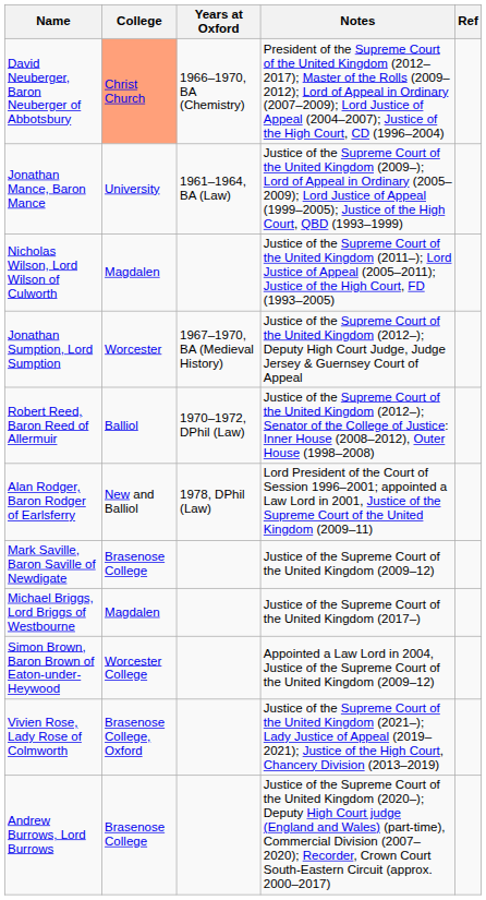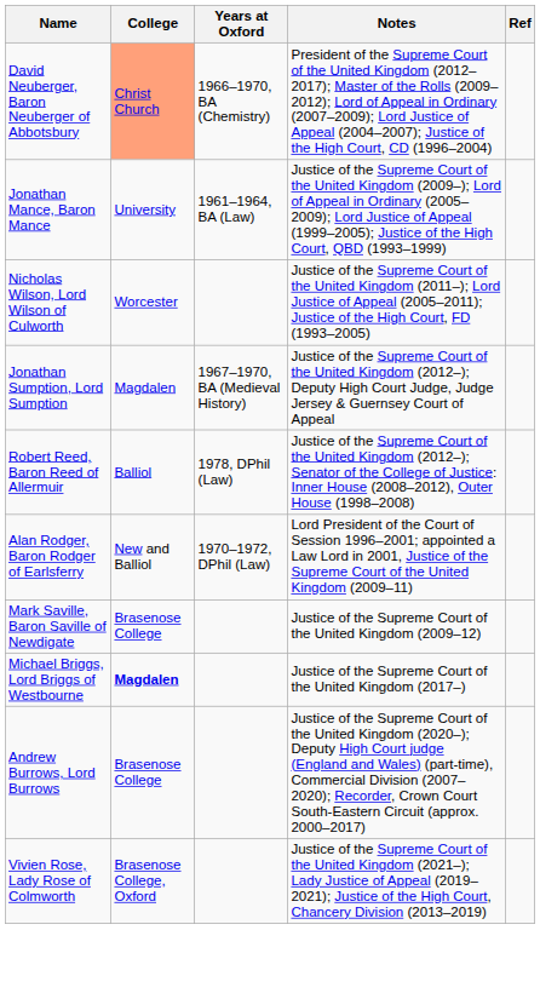Nicholas Wilson, Lord Wilson of Culworth | College: Magdalen -> Worcester
Jonathan Sumption, Lord Sumption | College: Worcester -> Magdalen
Robert Reed, Baron Reed of Allermuir | Years at Oxford: 1970–1972, DPhil (Law) -> 1978, DPhil (Law)
Alan Rodger, Baron Rodger of Earlsferry | Years at Oxford: 1978, DPhil (Law) -> 1970–1972, DPhil (Law)
Michael Briggs, Lord Briggs of Westbourne | College: normal -> bold
- row: Simon Brown, Baron Brown of Eaton-under-Heywood | Worcester College | Appointed a Law Lord in 2004, Justice of the Supreme Court of the United Kingdom (2009–12)
rows swapped: Vivien Rose, Lady Rose of Colmworth <-> Andrew Burrows, Lord Burrows
